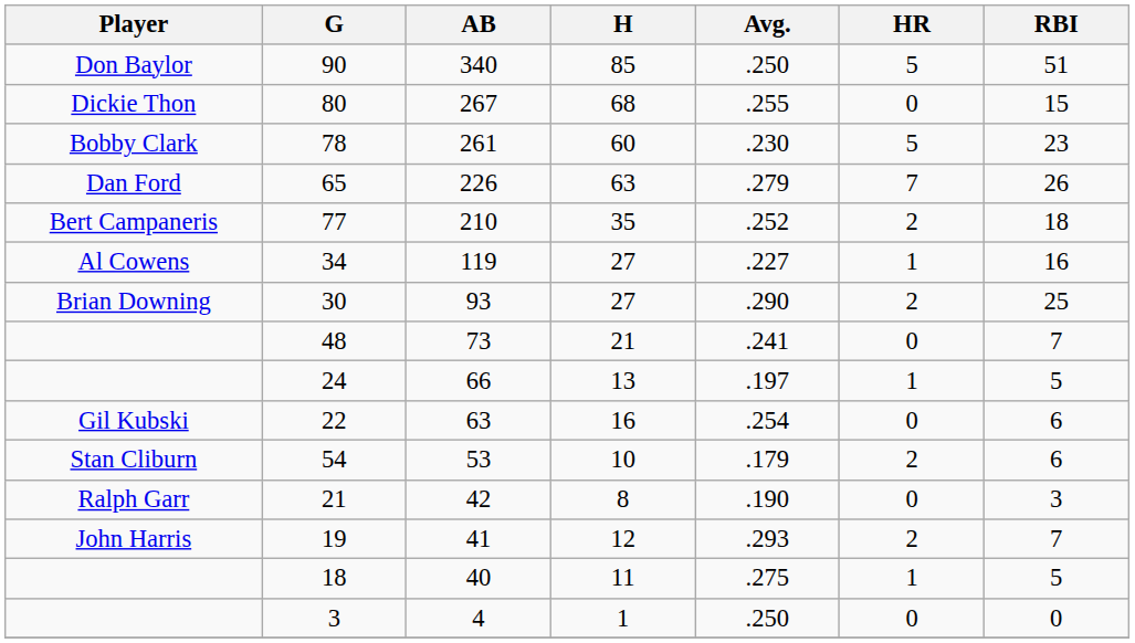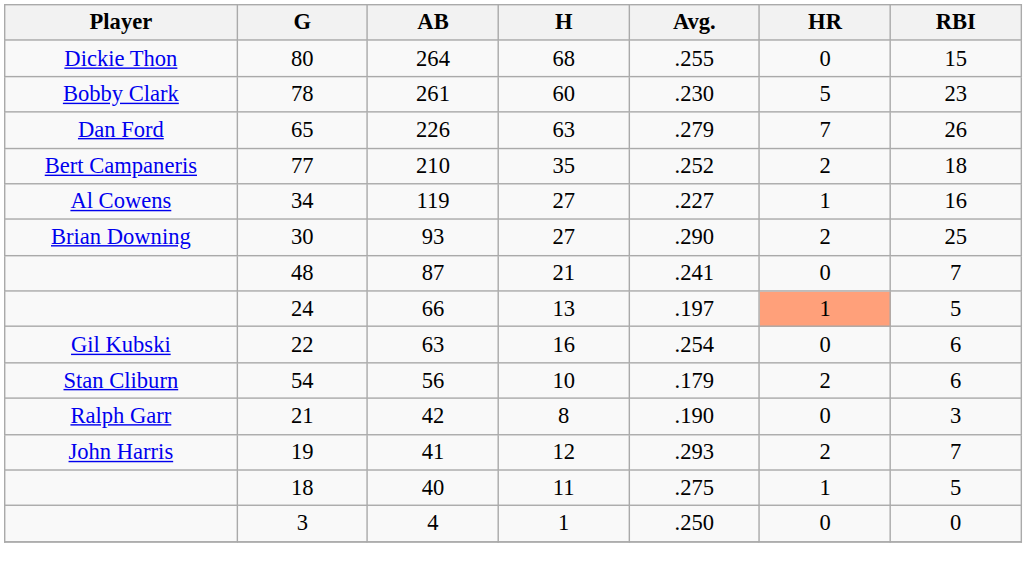- row: Don Baylor | 90 | 340 | 85 | .250 | 5 | 51
80 | AB: 267 -> 264
48 | AB: 73 -> 87
24 | HR: no background -> lightsalmon background
54 | AB: 53 -> 56
